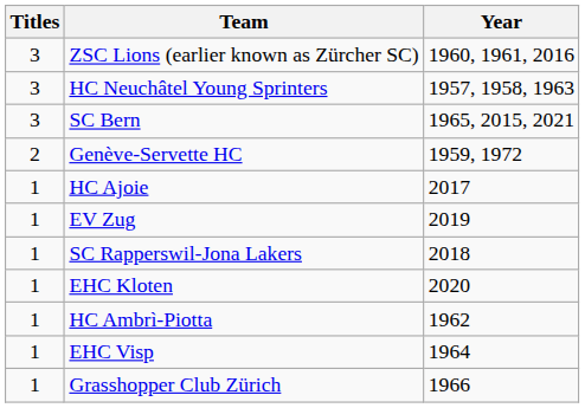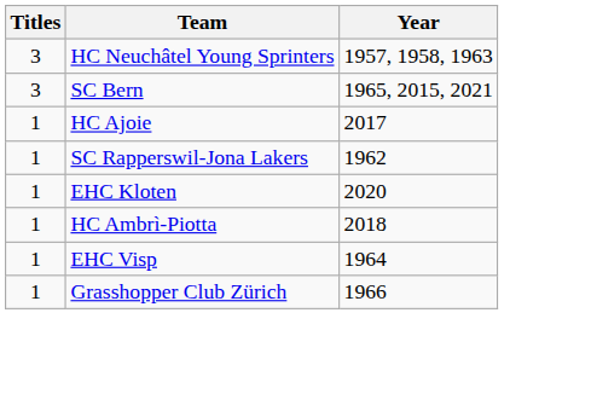- row: 3 | ZSC Lions (earlier known as Zürcher SC) | 1960, 1961, 2016
- row: 2 | Genève-Servette HC | 1959, 1972
- row: 1 | EV Zug | 2019
SC Rapperswil-Jona Lakers | Year: 2018 -> 1962
HC Ambrì-Piotta | Year: 1962 -> 2018
